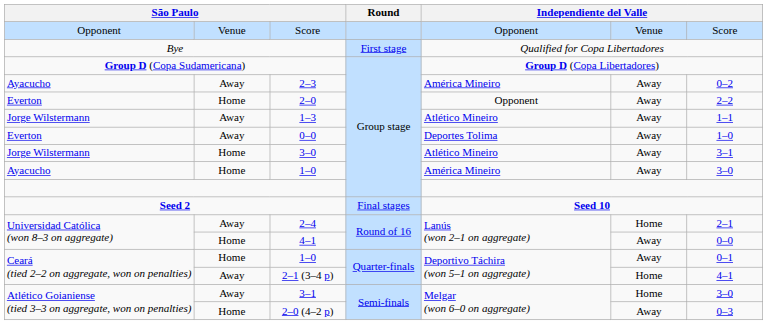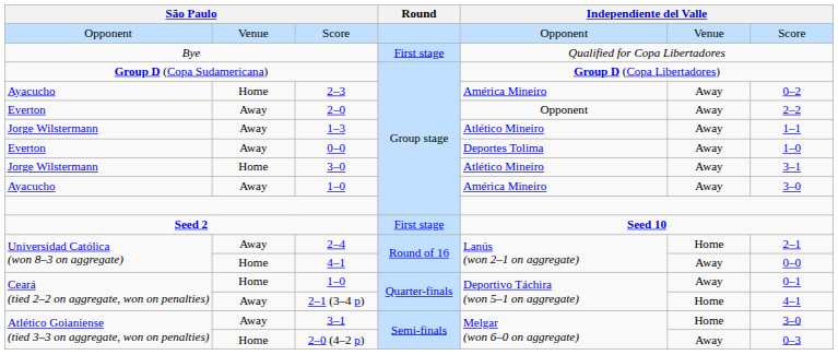2–3 | column 2: Away -> Home
2–0 | column 2: Home -> Away
Ayacucho / 1–0 | column 2: Home -> Away
Seed 2 | Round: Final stages -> First stage
